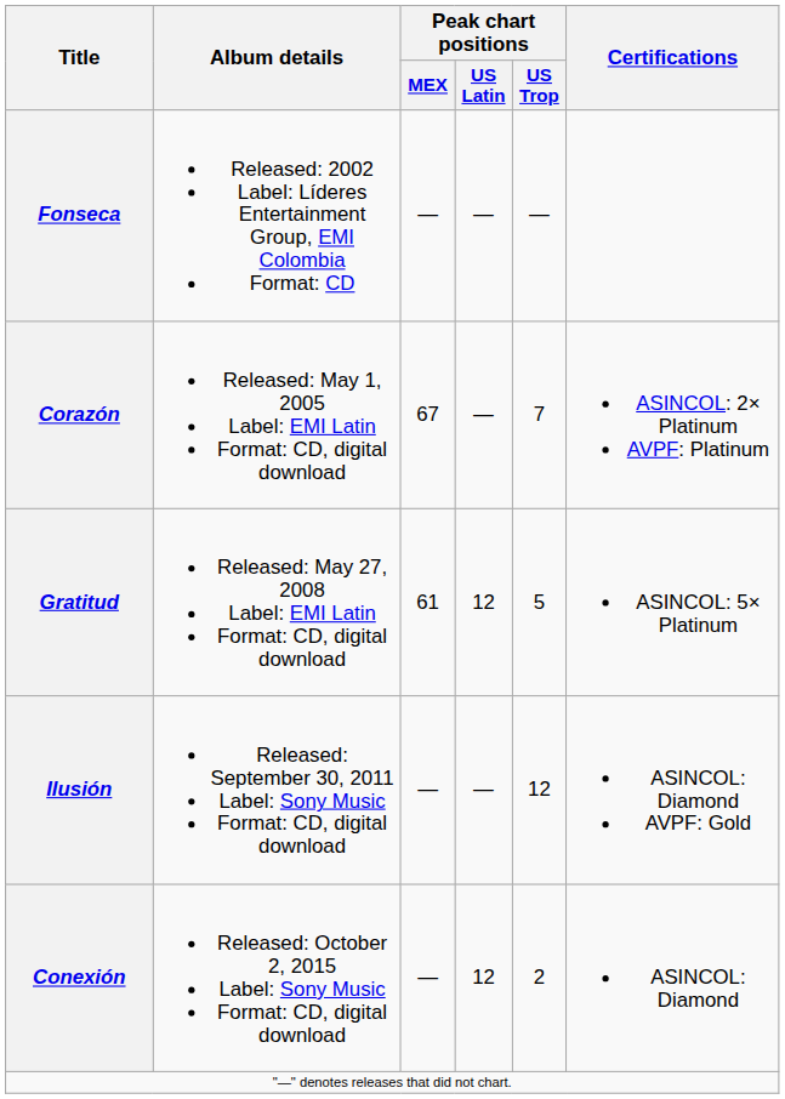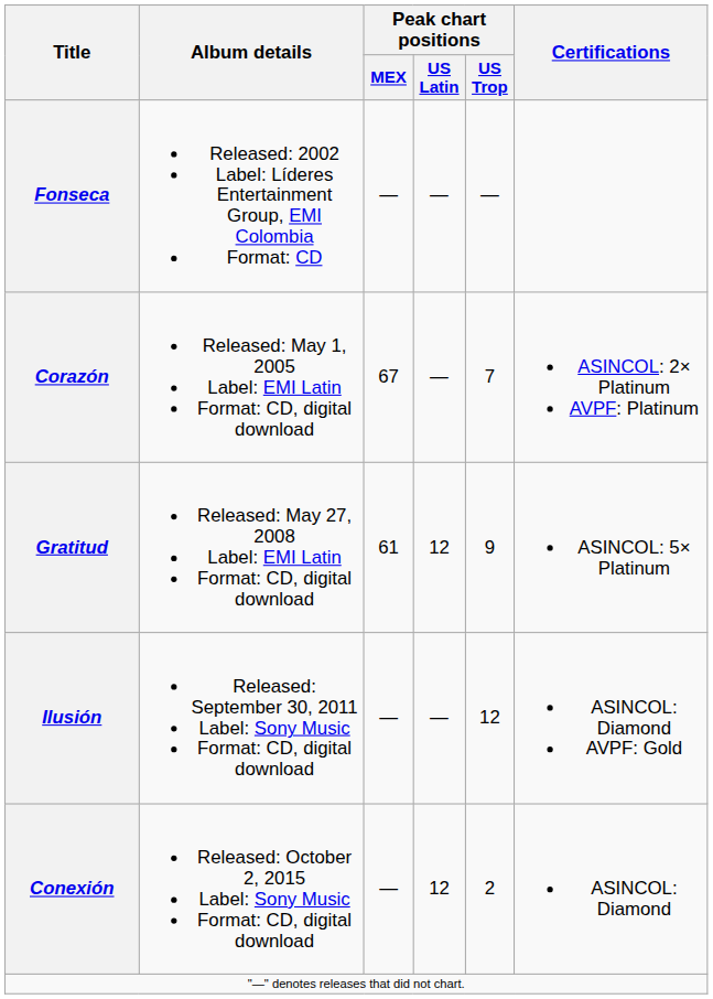Gratitud | Peak chart positions / US Trop: 5 -> 9
